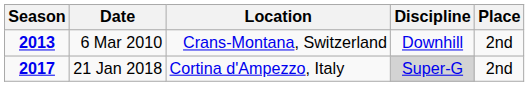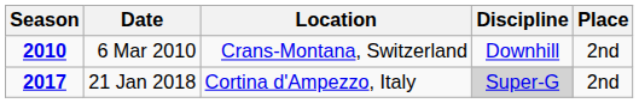6 Mar 2010 | Season: 2013 -> 2010
